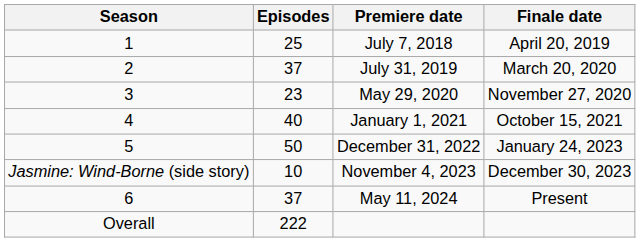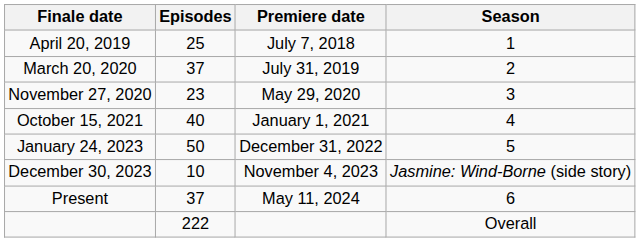columns swapped: Season <-> Finale date
